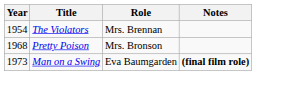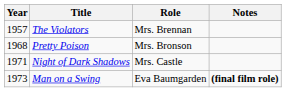The Violators | Year: 1954 -> 1957
+ row: 1971 | Night of Dark Shadows | Mrs. Castle
